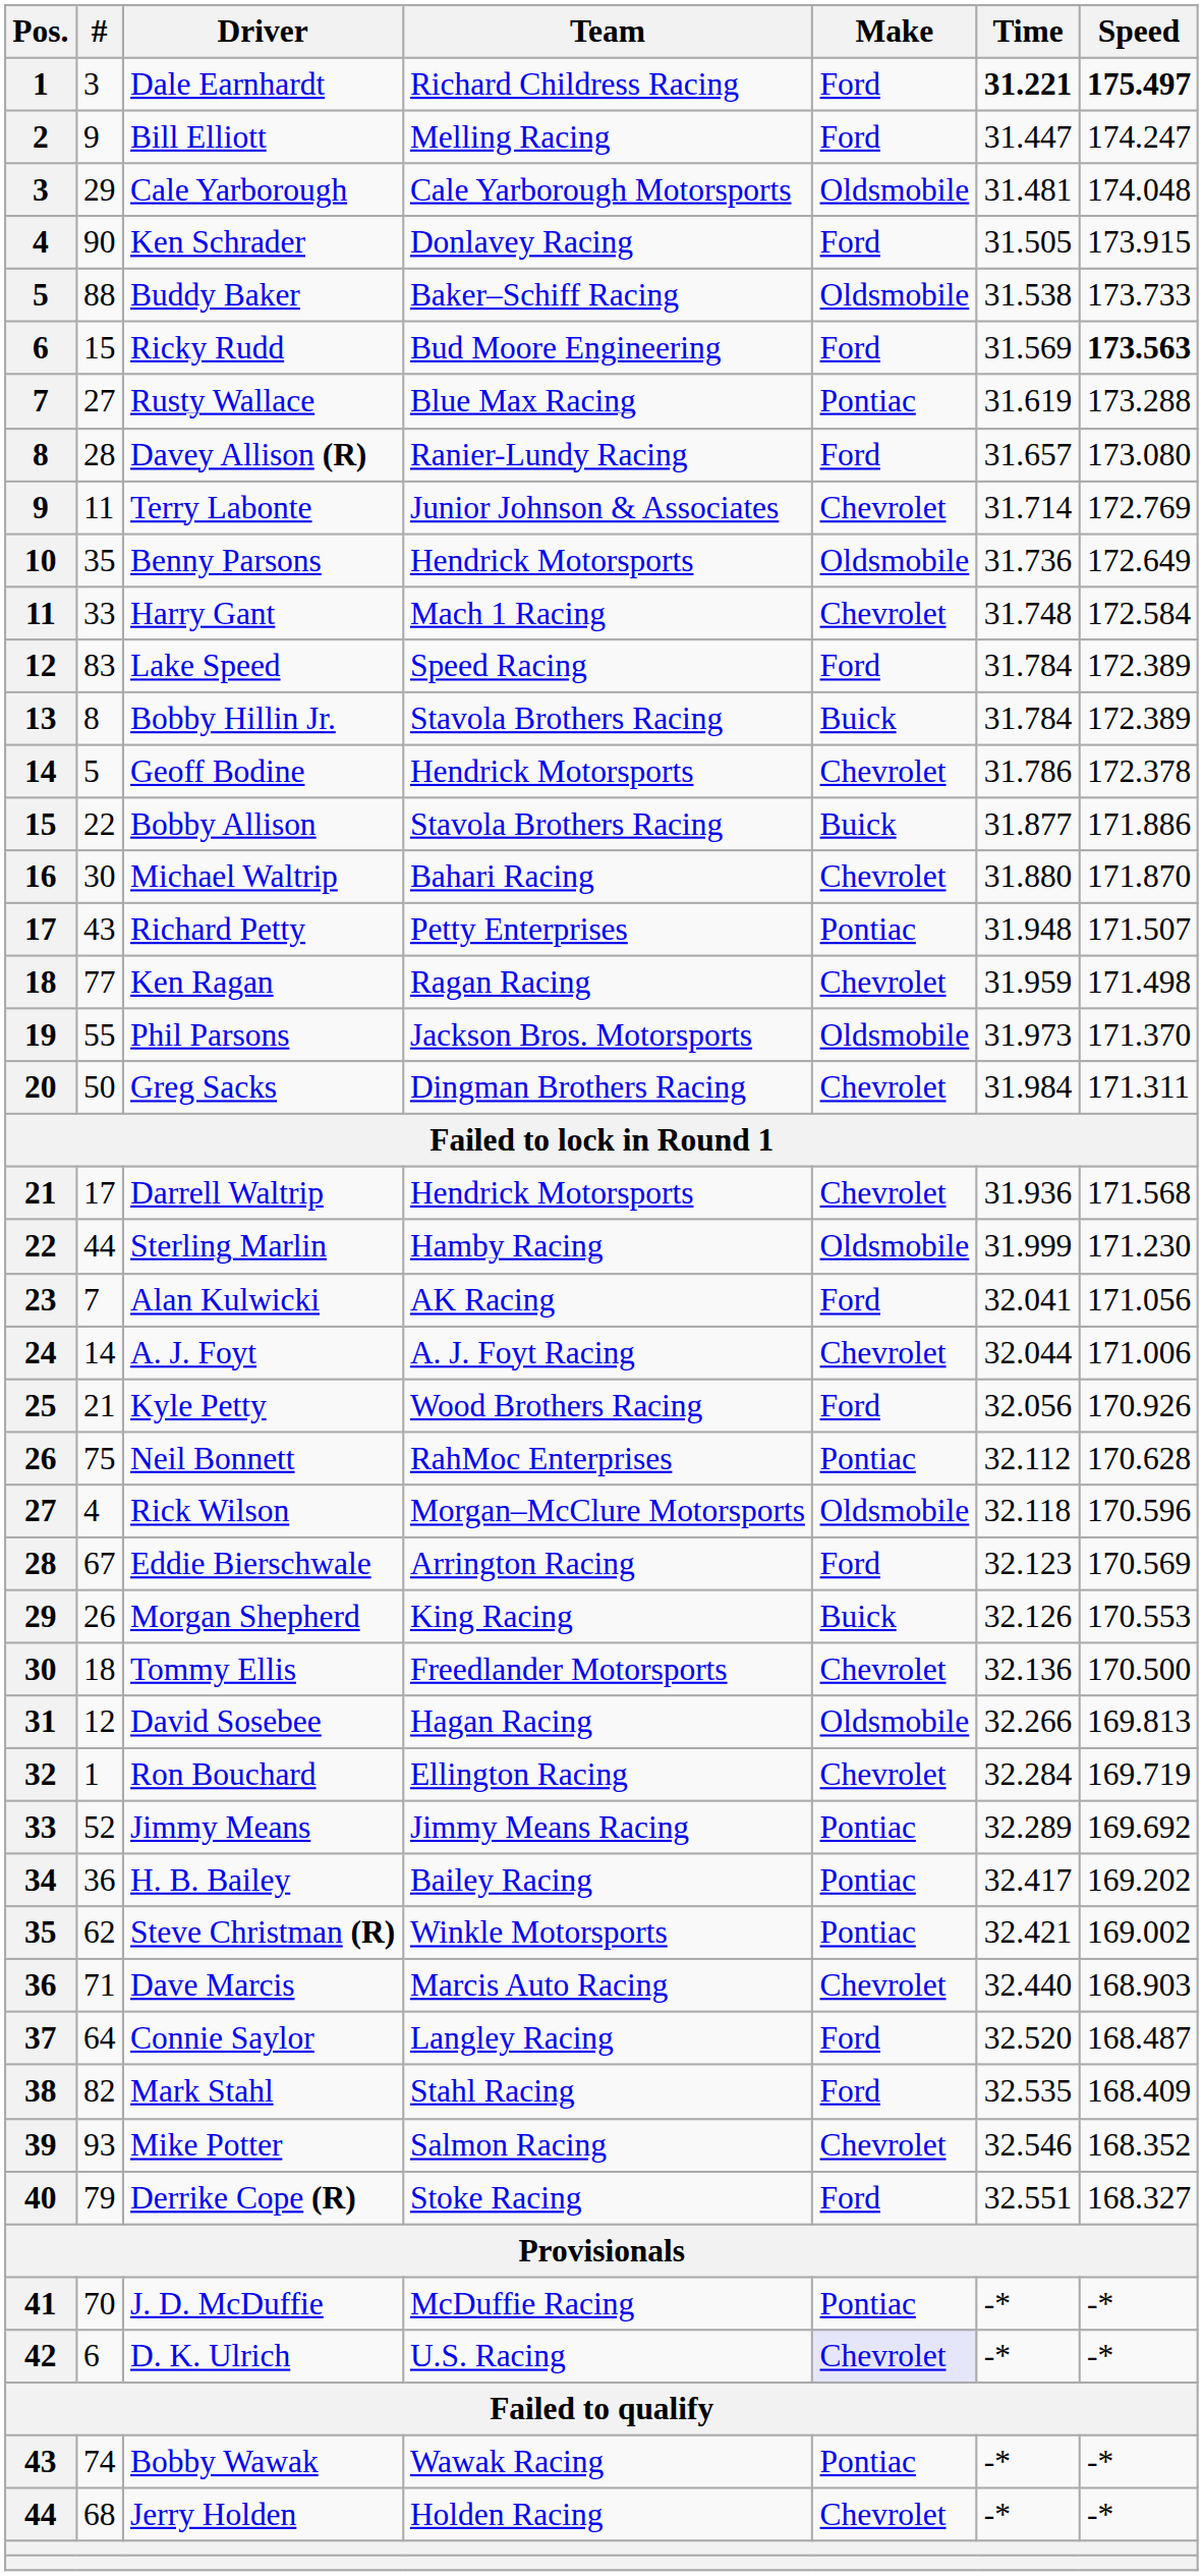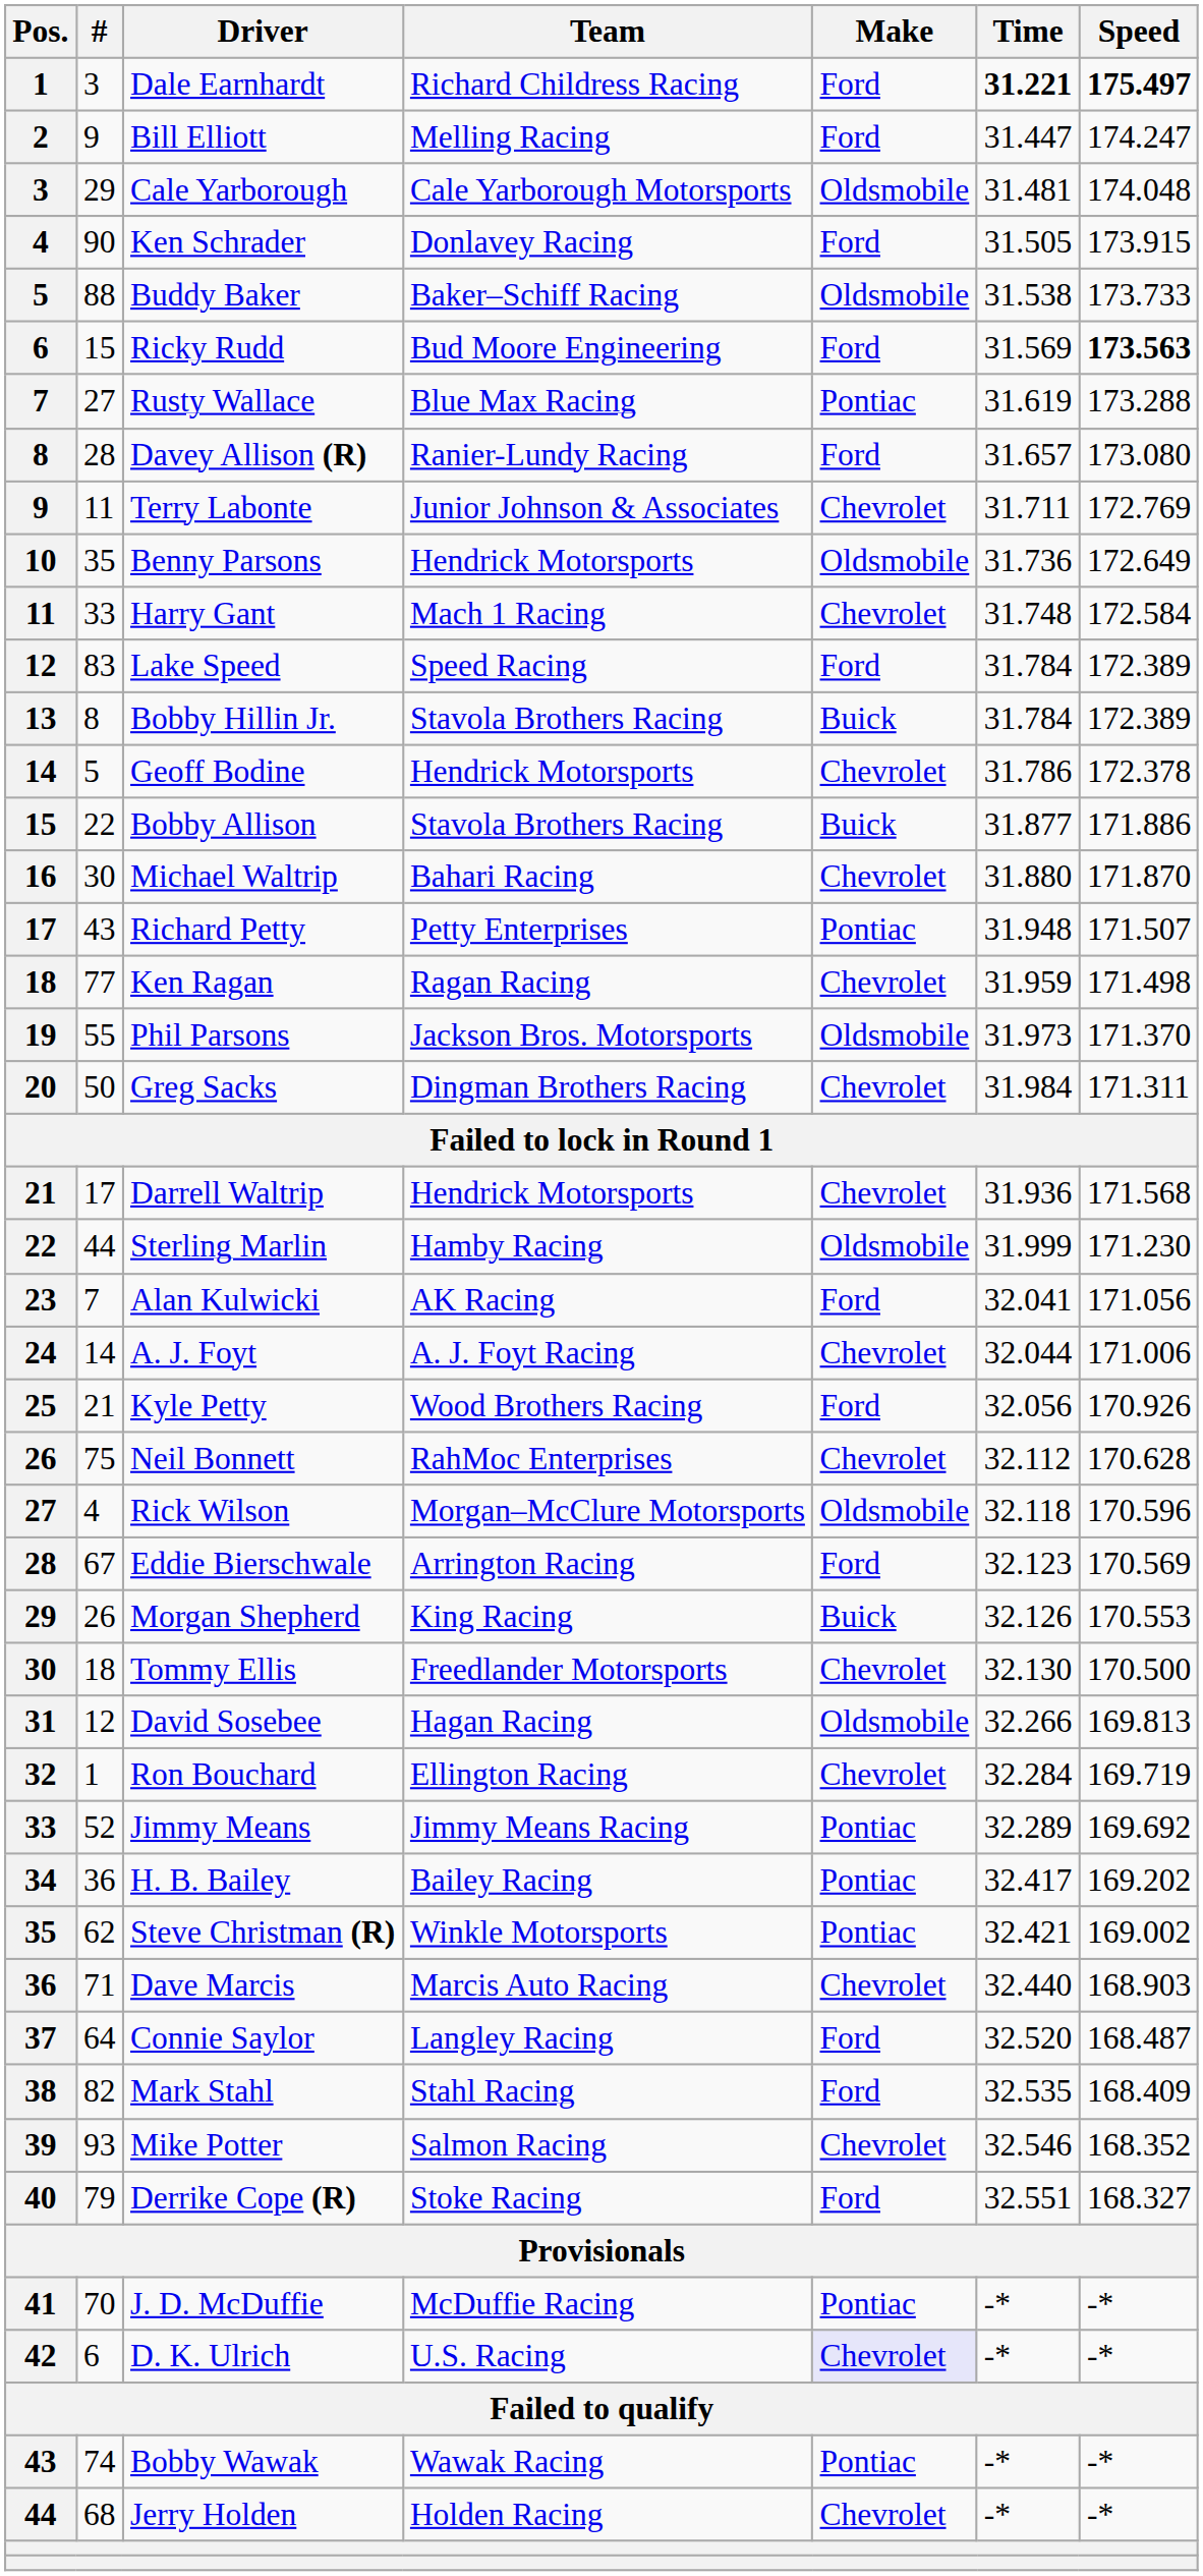Terry Labonte | Time: 31.714 -> 31.711
Neil Bonnett | Make: Pontiac -> Chevrolet
Tommy Ellis | Time: 32.136 -> 32.130
